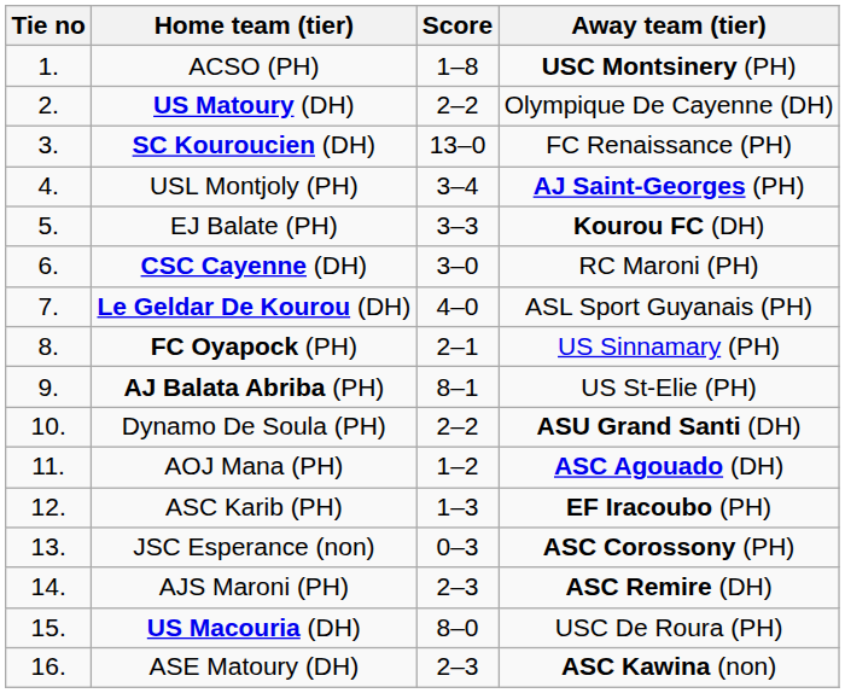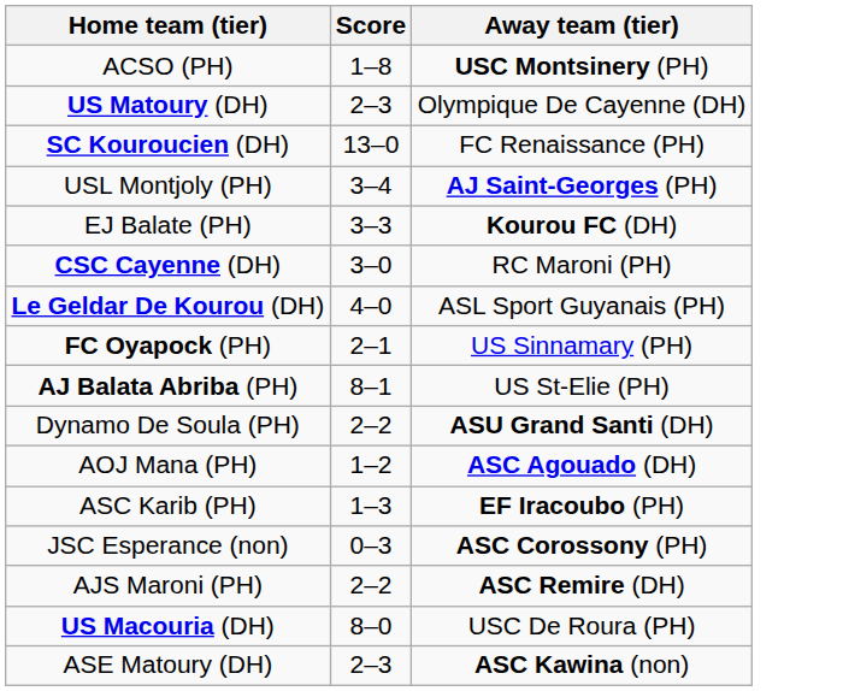- column: Tie no | 1. | 2. | 3. | 4. | 5. | 6. | 7. | 8. | 9. | 10. | 11. | 12. | 13. | 14. | 15. | 16.
US Matoury (DH) | Score: 2–2 -> 2–3
AJS Maroni (PH) | Score: 2–3 -> 2–2
